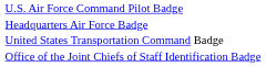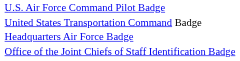rows swapped: Headquarters Air Force Badge <-> United States Transportation Command Badge
